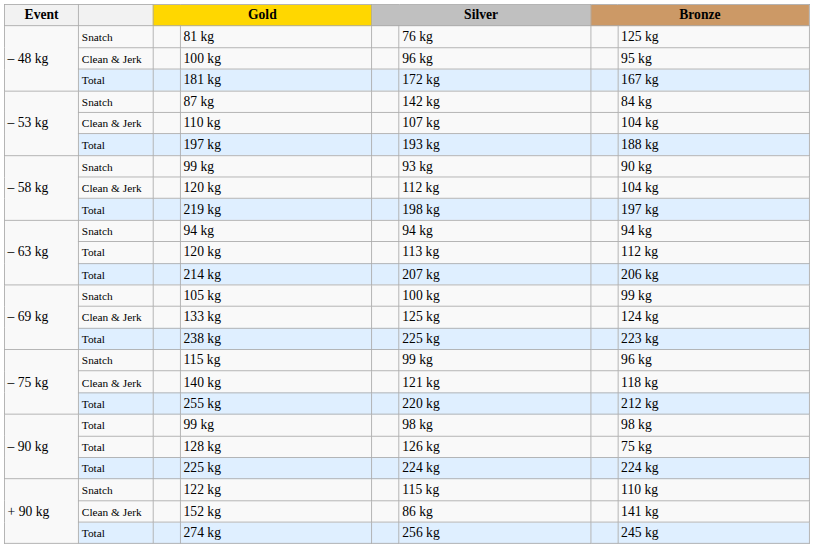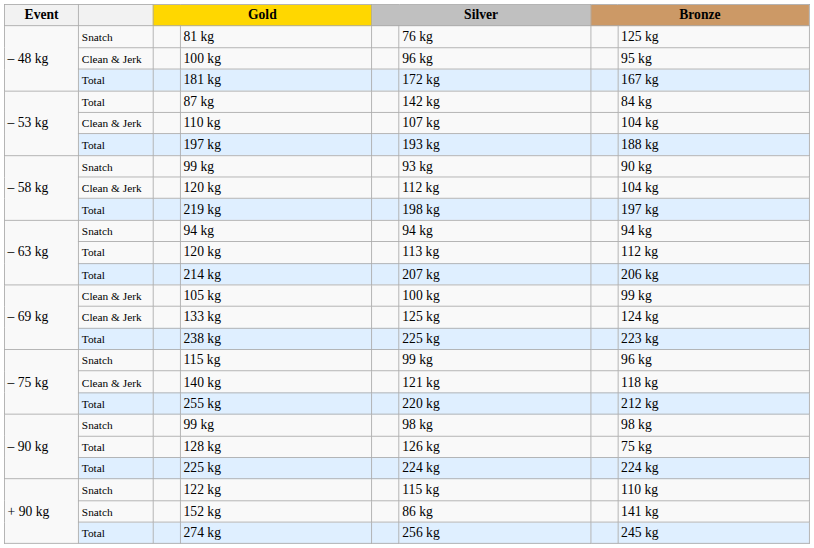87 kg | column 2: Snatch -> Total
105 kg | column 2: Snatch -> Clean & Jerk
– 90 kg / 99 kg | column 2: Total -> Snatch
152 kg | column 2: Clean & Jerk -> Snatch
